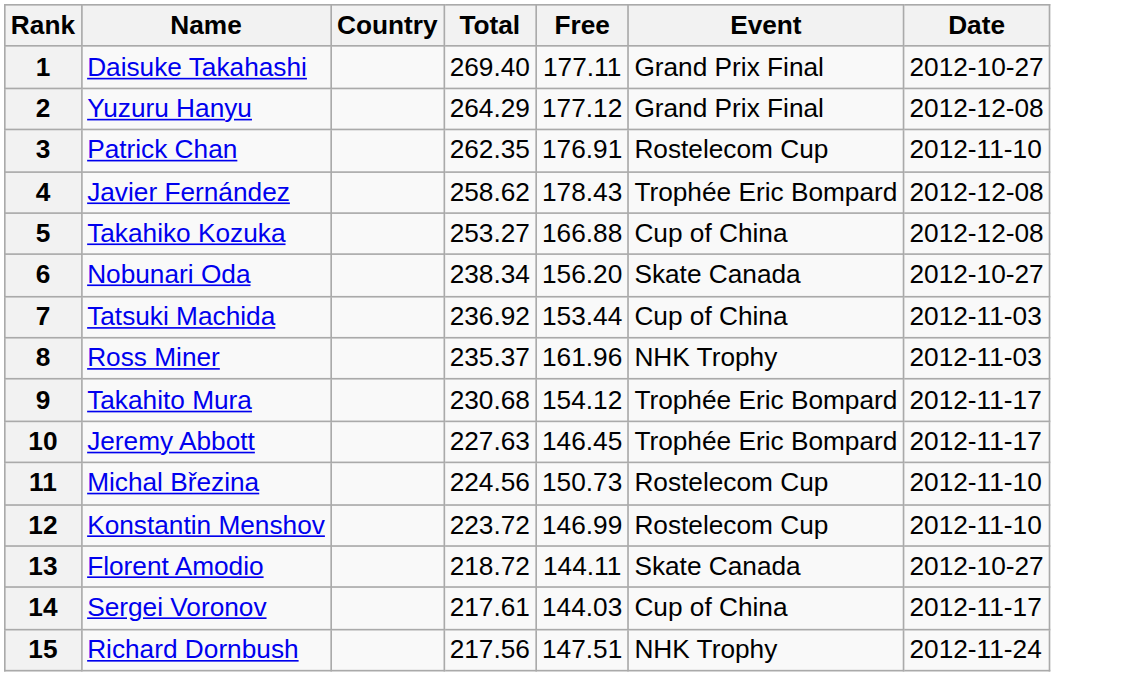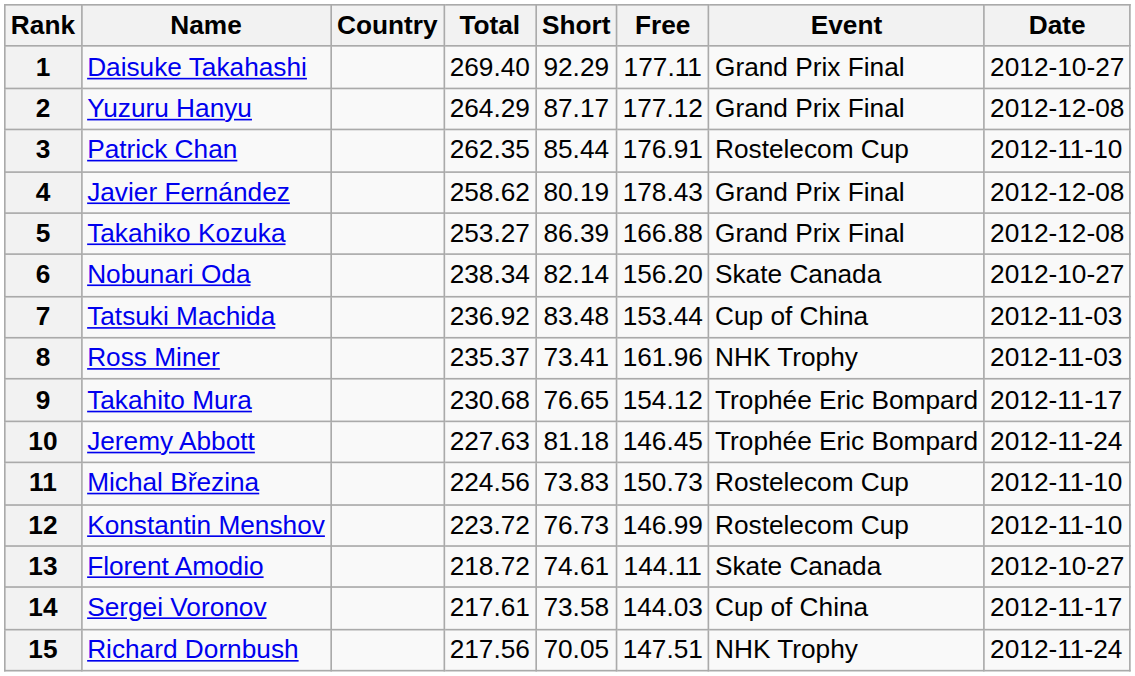+ column: Short | 92.29 | 87.17 | 85.44 | 80.19 | 86.39 | 82.14 | 83.48 | 73.41 | 76.65 | 81.18 | 73.83 | 76.73 | 74.61 | 73.58 | 70.05
4 | Event: Trophée Eric Bompard -> Grand Prix Final
5 | Event: Cup of China -> Grand Prix Final
10 | Date: 2012-11-17 -> 2012-11-24
